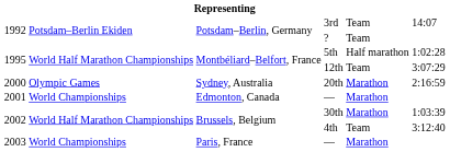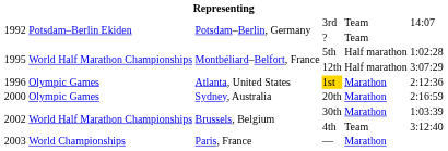12th | column 5: Team -> Half marathon
+ row: 1996 | Olympic Games | Atlanta, United States | 1st | Marathon | 2:12:36
- row: 2001 | World Championships | Edmonton, Canada | — | Marathon
